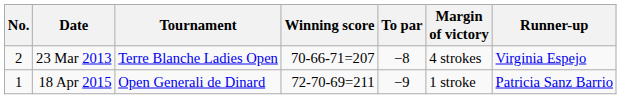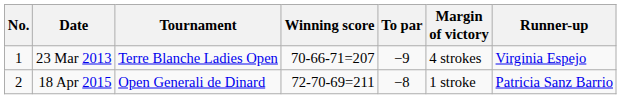23 Mar 2013 | No.: 2 -> 1
23 Mar 2013 | To par: −8 -> −9
18 Apr 2015 | No.: 1 -> 2
18 Apr 2015 | To par: −9 -> −8
